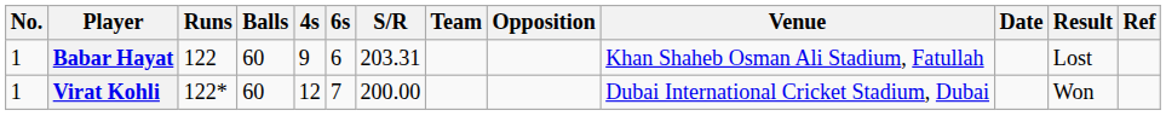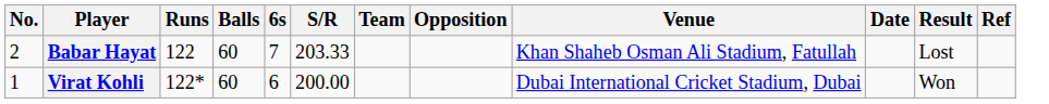- column: 4s | 9 | 12
Babar Hayat | No.: 1 -> 2
Babar Hayat | 6s: 6 -> 7
Babar Hayat | S/R: 203.31 -> 203.33
Virat Kohli | 6s: 7 -> 6
